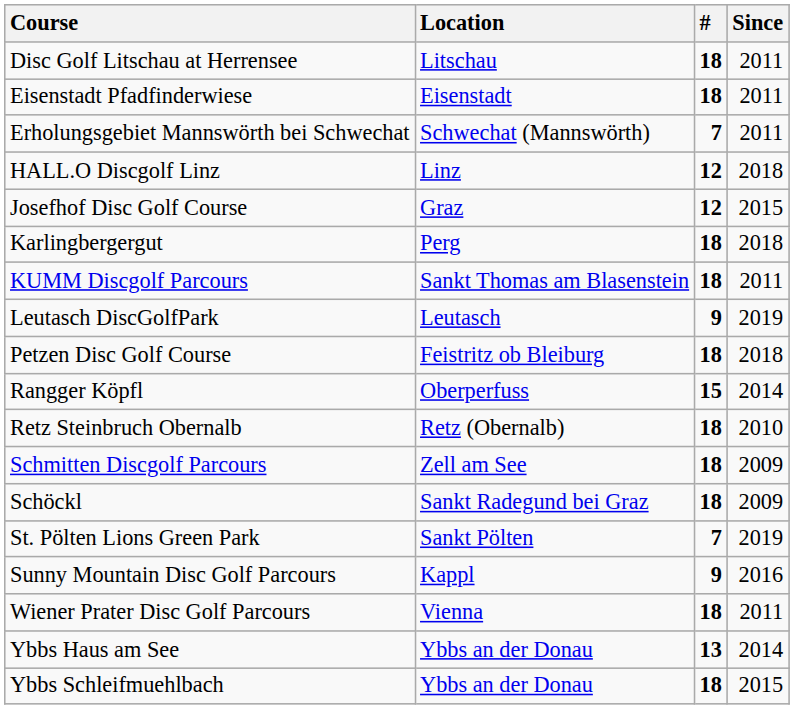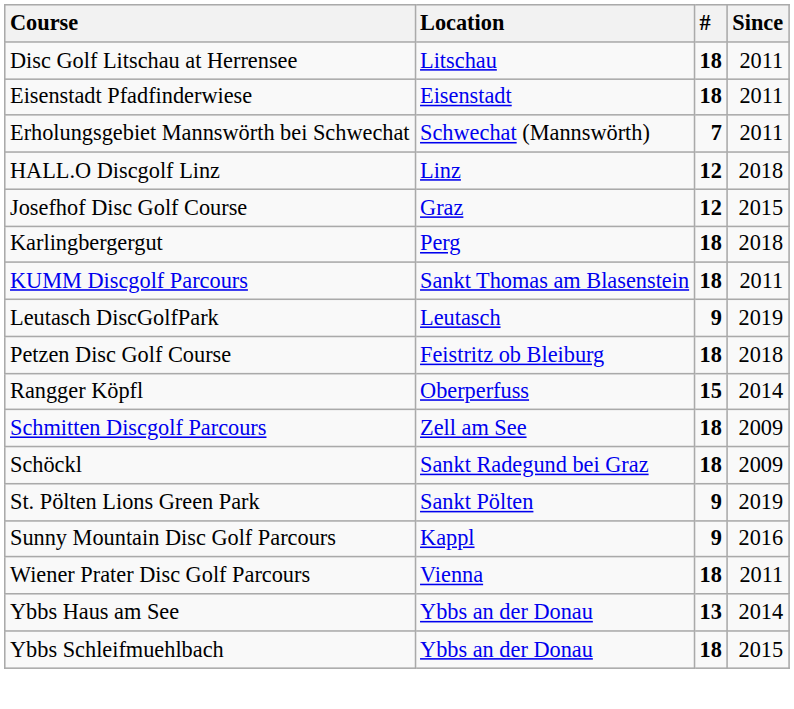- row: Retz Steinbruch Obernalb | Retz (Obernalb) | 18 | 2010
St. Pölten Lions Green Park | #: 7 -> 9
